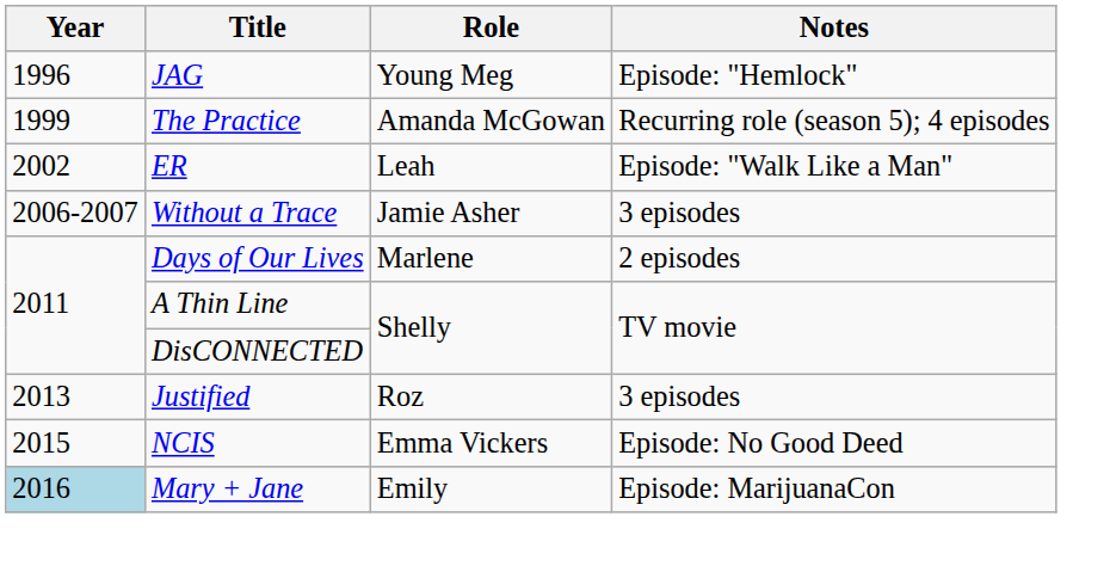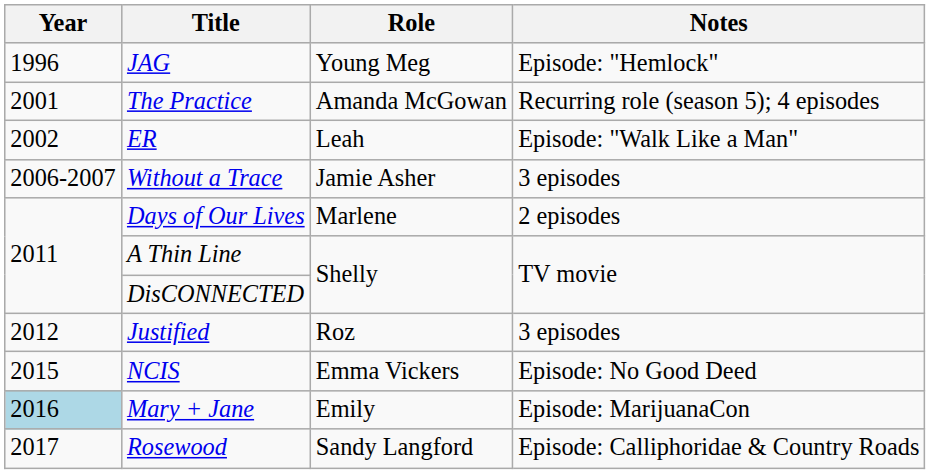The Practice | Year: 1999 -> 2001
Justified | Year: 2013 -> 2012
+ row: 2017 | Rosewood | Sandy Langford | Episode: Calliphoridae & Country Roads
